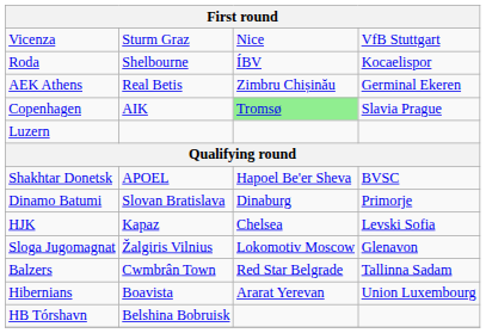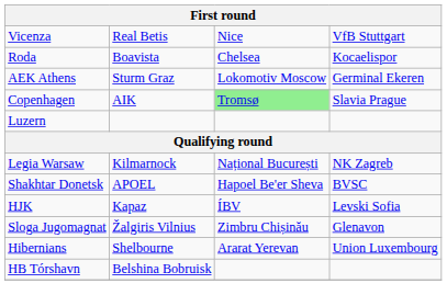Vicenza | column 2: Sturm Graz -> Real Betis
Roda | column 2: Shelbourne -> Boavista
Roda | column 3: ÍBV -> Chelsea
AEK Athens | column 2: Real Betis -> Sturm Graz
AEK Athens | column 3: Zimbru Chișinău -> Lokomotiv Moscow
+ row: Legia Warsaw | Kilmarnock | Național București | NK Zagreb
- row: Dinamo Batumi | Slovan Bratislava | Dinaburg | Primorje
HJK | column 3: Chelsea -> ÍBV
Sloga Jugomagnat | column 3: Lokomotiv Moscow -> Zimbru Chișinău
- row: Balzers | Cwmbrân Town | Red Star Belgrade | Tallinna Sadam
Hibernians | column 2: Boavista -> Shelbourne
